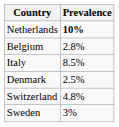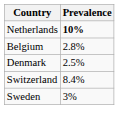- row: Italy | 8.5%
Switzerland | Prevalence: 4.8% -> 8.4%
